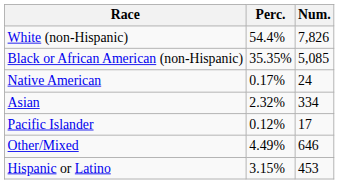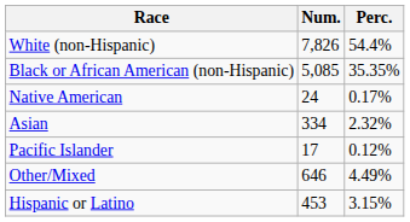columns swapped: Num. <-> Perc.
